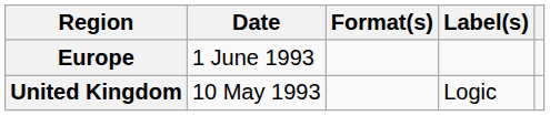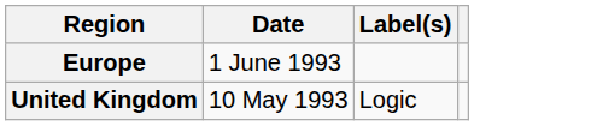- column: Format(s)
